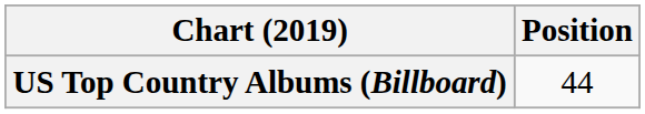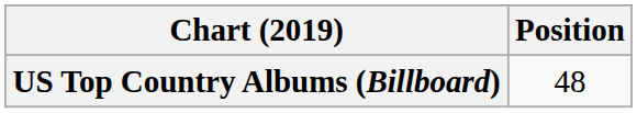US Top Country Albums (Billboard) | Position: 44 -> 48
